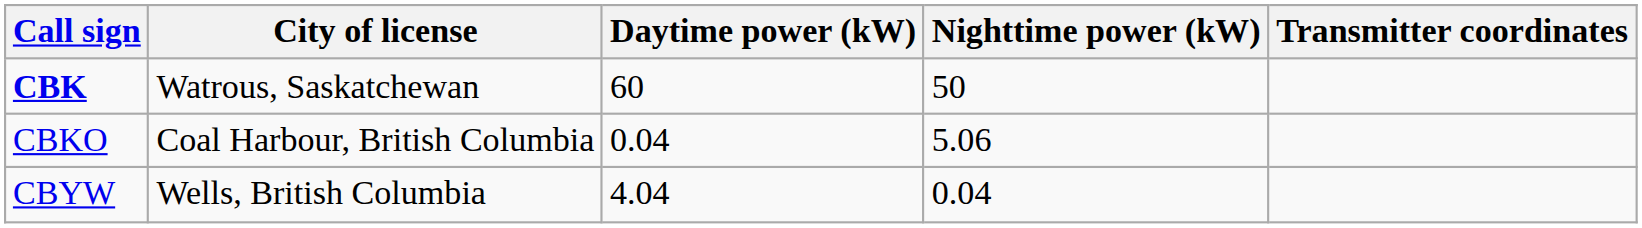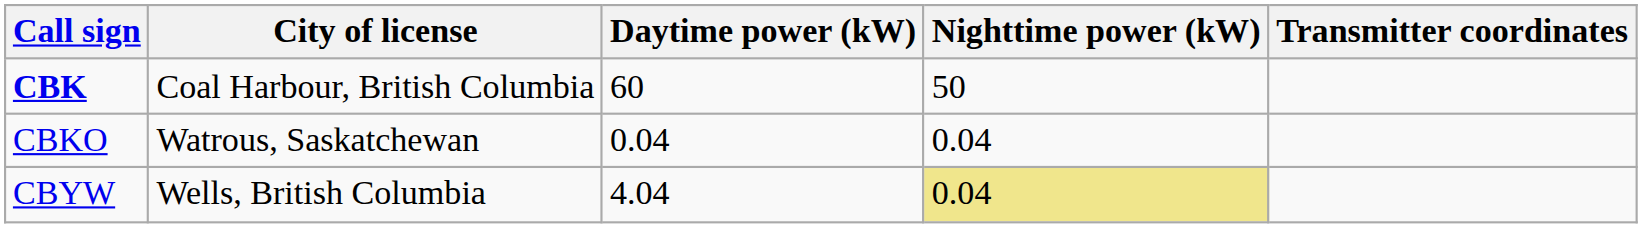CBK | City of license: Watrous, Saskatchewan -> Coal Harbour, British Columbia
CBKO | City of license: Coal Harbour, British Columbia -> Watrous, Saskatchewan
CBKO | Nighttime power (kW): 5.06 -> 0.04
CBYW | Nighttime power (kW): no background -> khaki background
